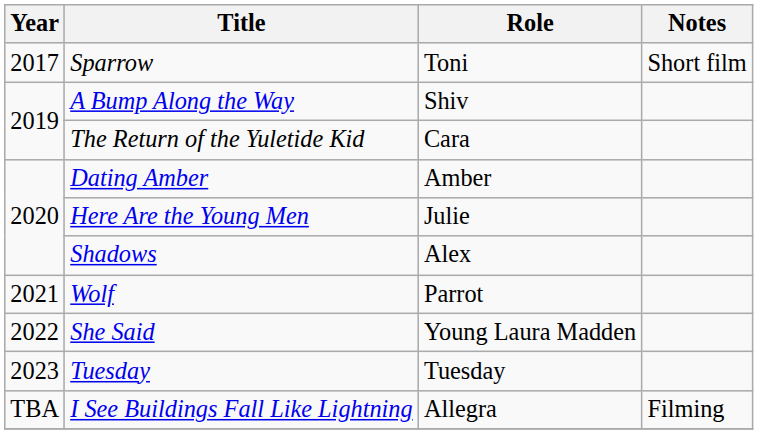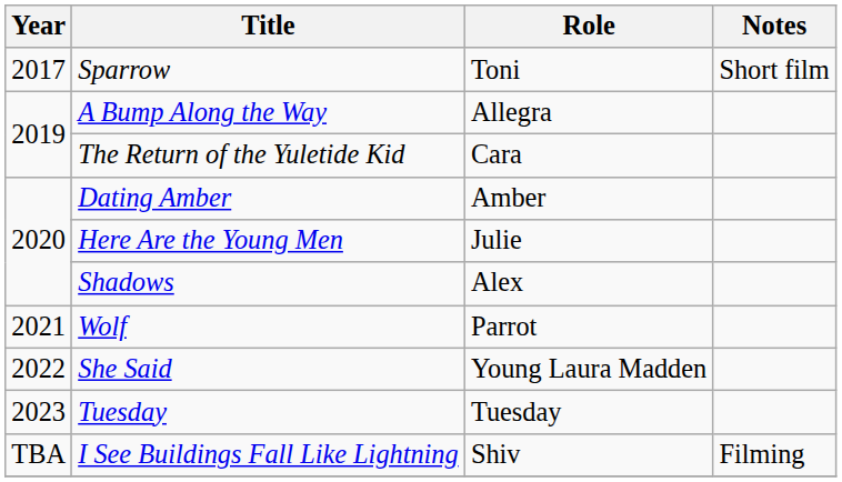A Bump Along the Way | Role: Shiv -> Allegra
I See Buildings Fall Like Lightning | Role: Allegra -> Shiv
